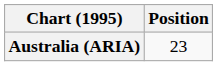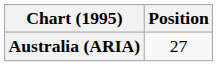Australia (ARIA) | Position: 23 -> 27
